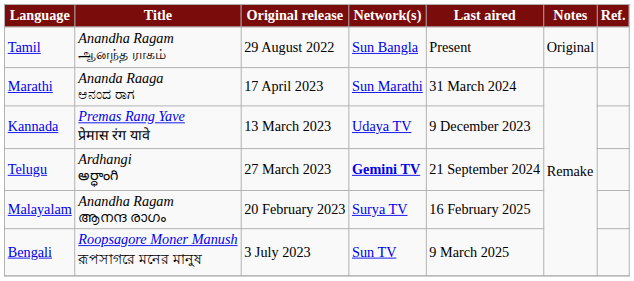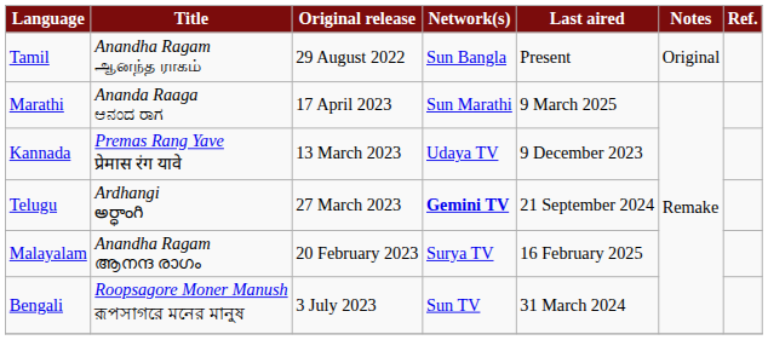Marathi | Last aired: 31 March 2024 -> 9 March 2025
Bengali | Last aired: 9 March 2025 -> 31 March 2024
